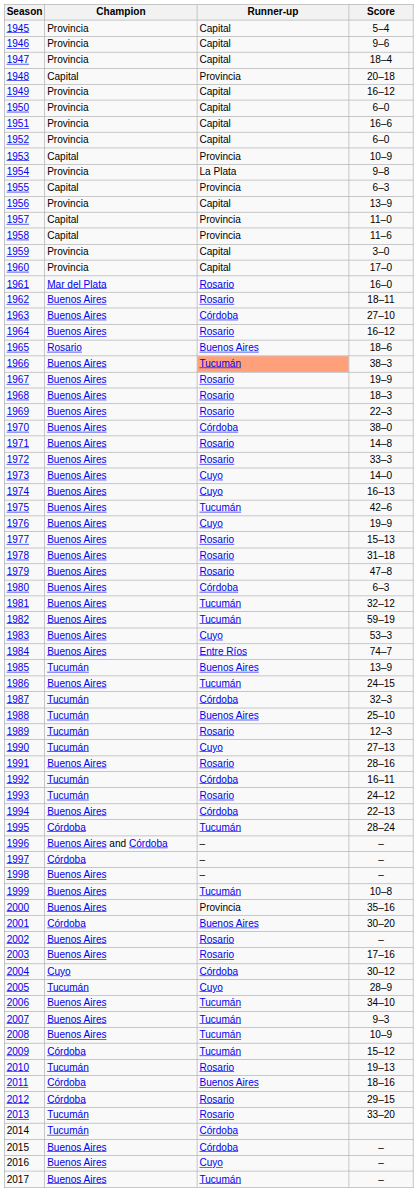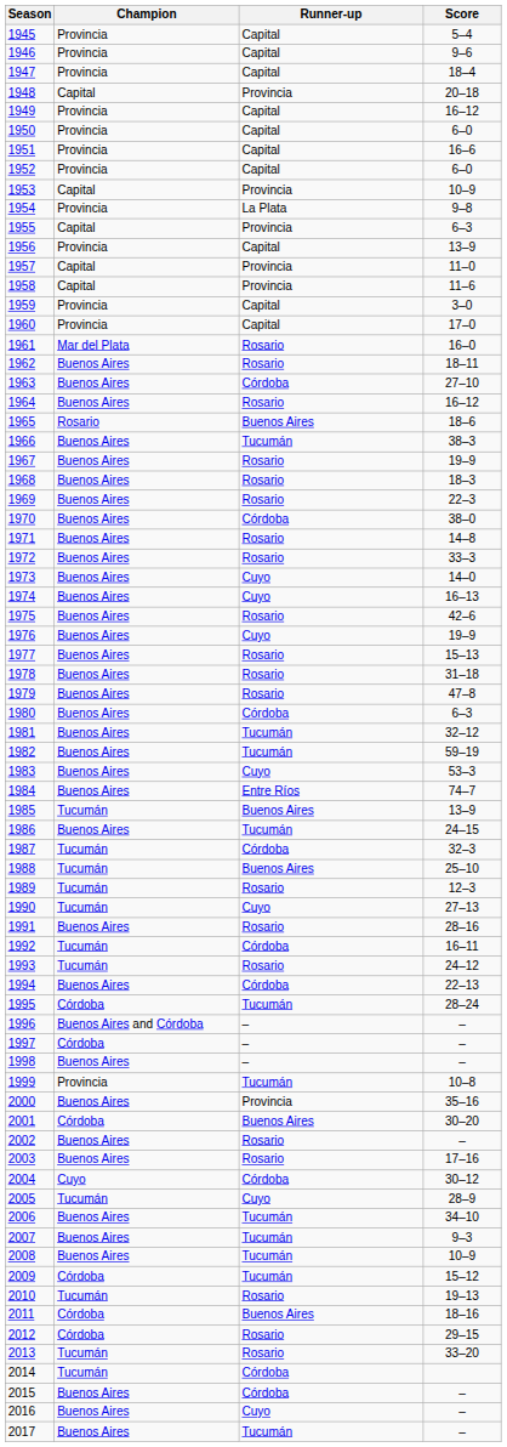1966 | Runner-up: lightsalmon background -> no background
1975 | Runner-up: Tucumán -> Rosario
1999 | Champion: Buenos Aires -> Provincia
